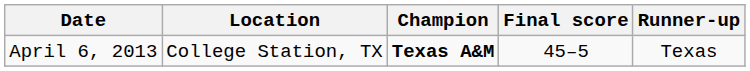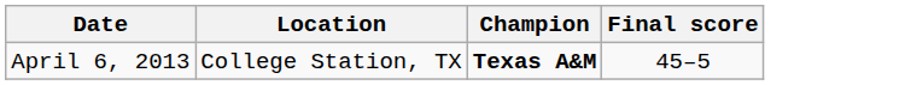- column: Runner-up | Texas
